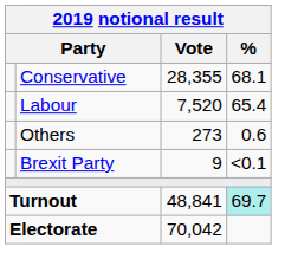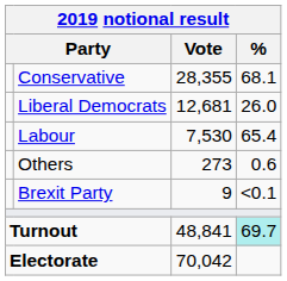+ row: Liberal Democrats | 12,681 | 26.0
Labour | Vote: 7,520 -> 7,530
